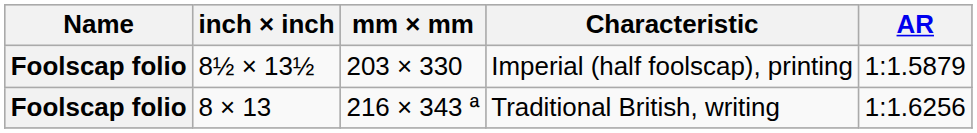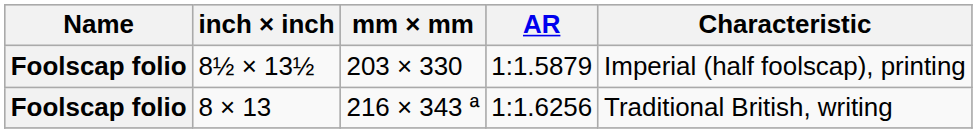columns swapped: AR <-> Characteristic
